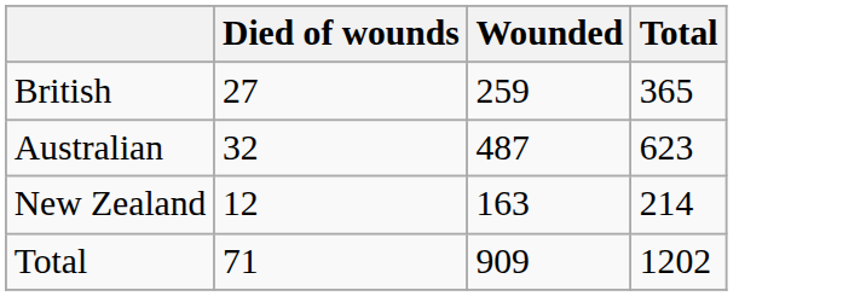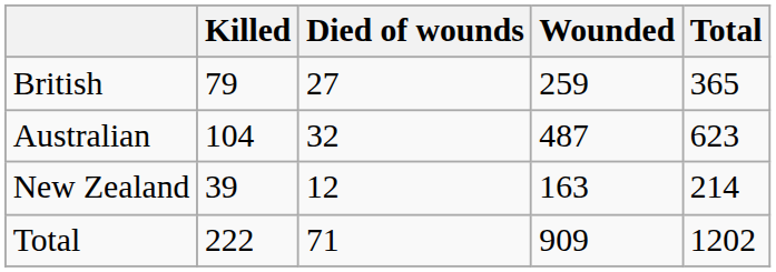+ column: Killed | 79 | 104 | 39 | 222
